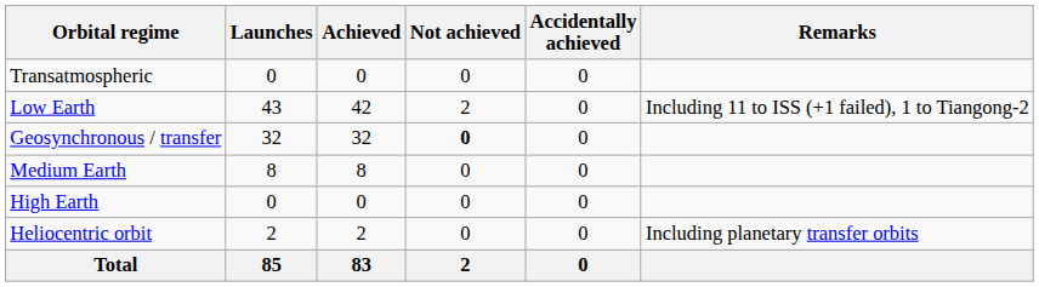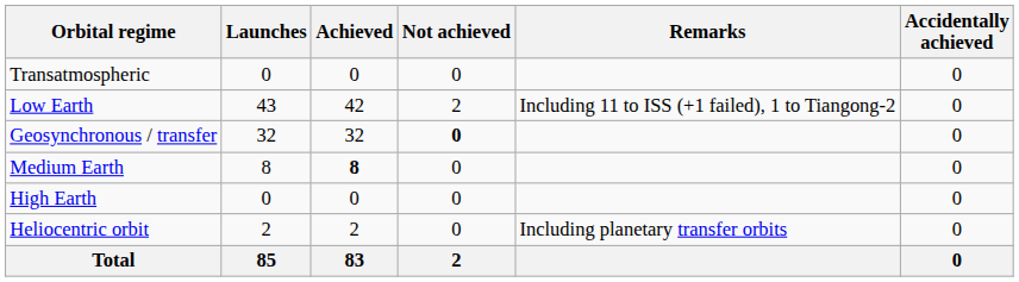columns swapped: Accidentally achieved <-> Remarks
Medium Earth | Achieved: normal -> bold
